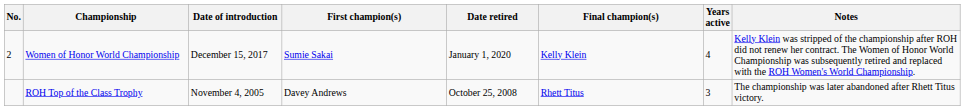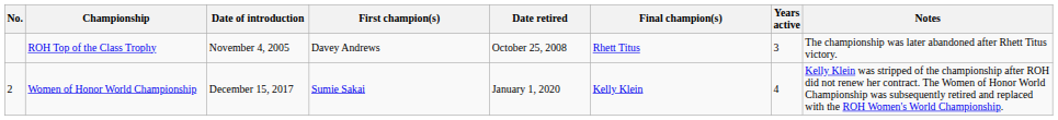rows swapped: ROH Top of the Class Trophy <-> Women of Honor World Championship
